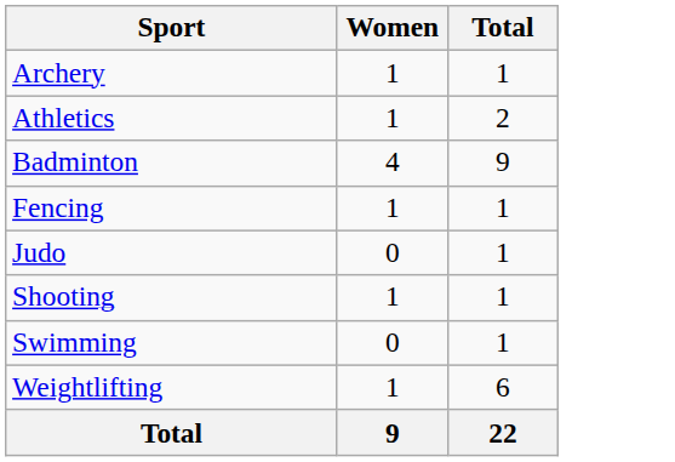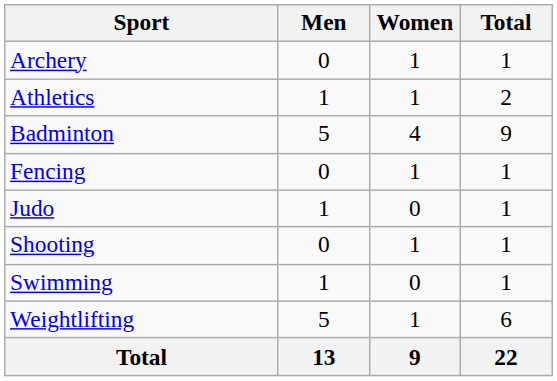+ column: Men | 0 | 1 | 5 | 0 | 1 | 0 | 1 | 5 | 13
